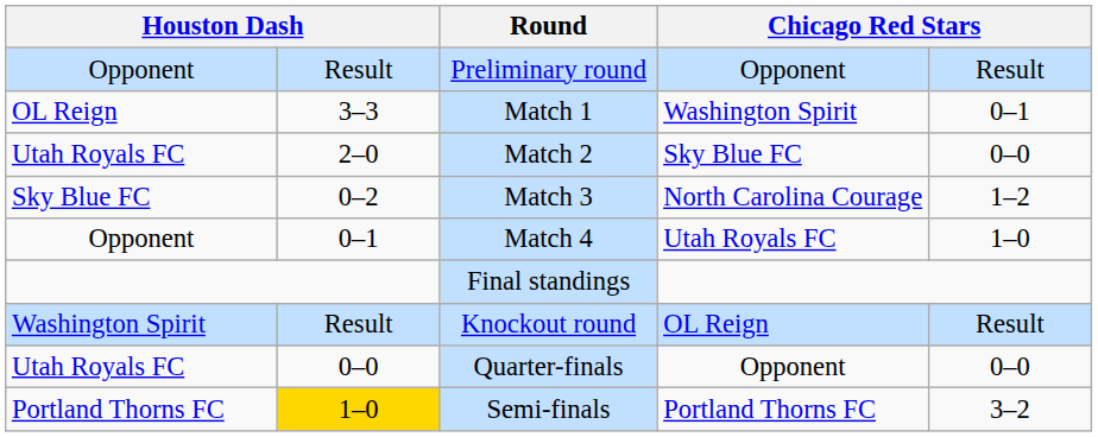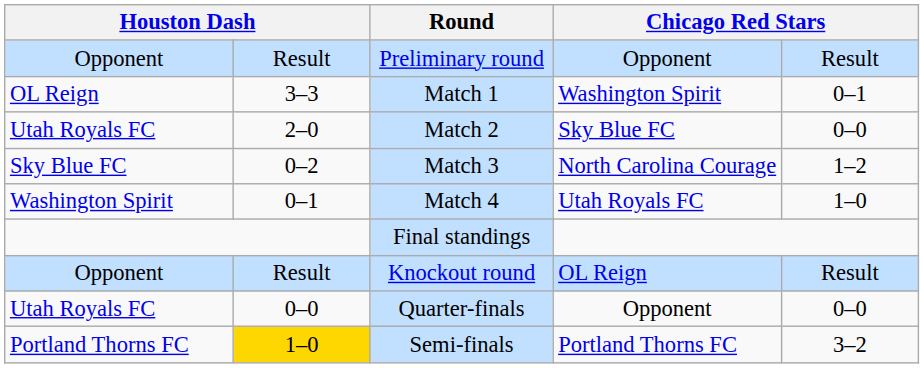Match 4 | column 1: Opponent -> Washington Spirit
Knockout round | column 1: Washington Spirit -> Opponent
